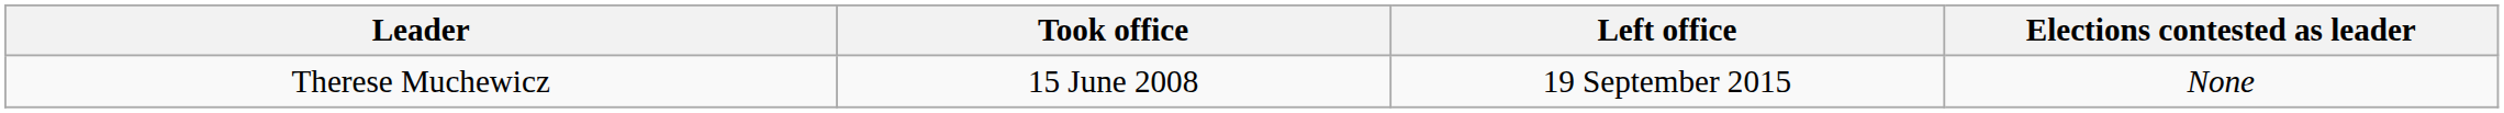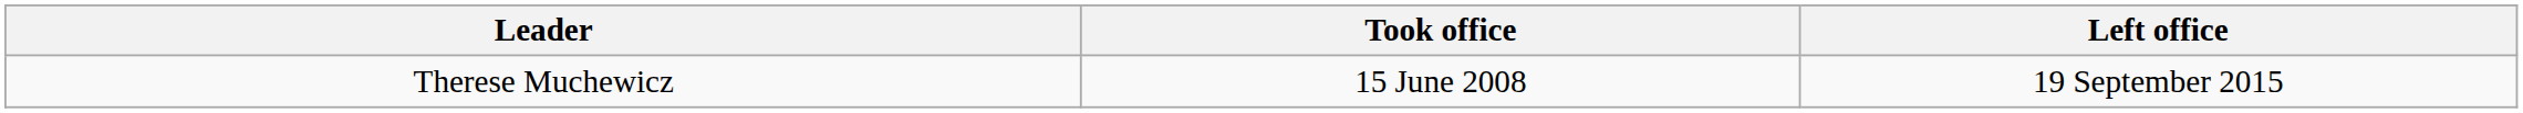- column: Elections contested as leader | None
